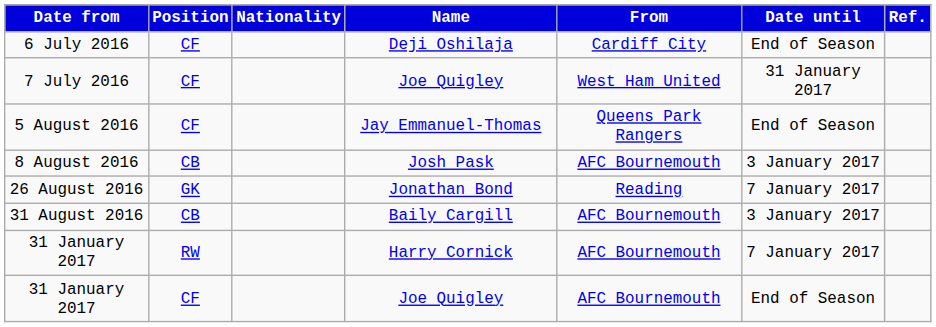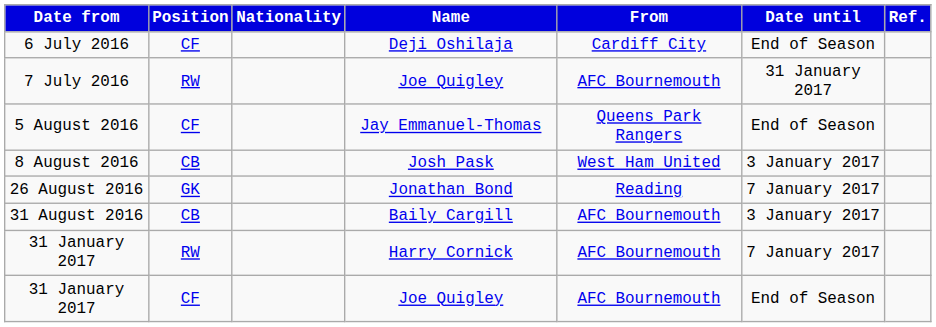7 July 2016 | Position: CF -> RW
7 July 2016 | From: West Ham United -> AFC Bournemouth
8 August 2016 | From: AFC Bournemouth -> West Ham United
